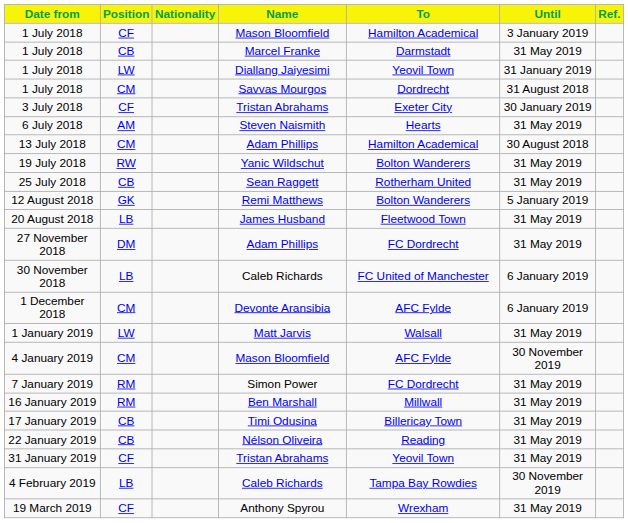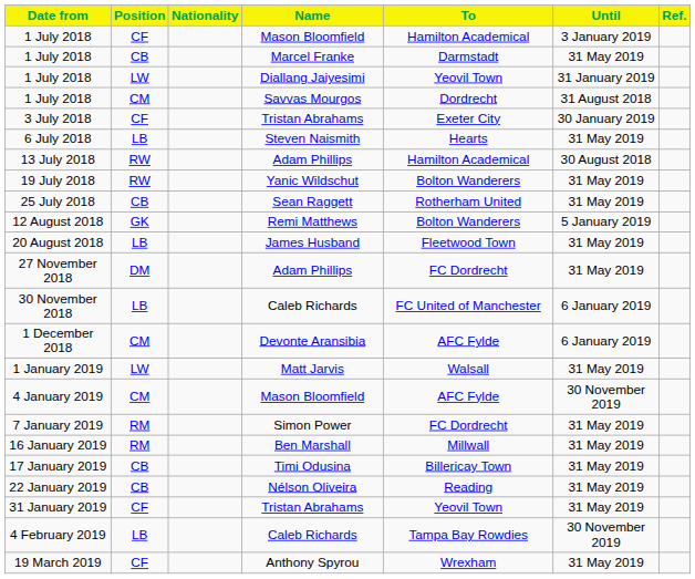6 July 2018 | Position: AM -> LB
13 July 2018 | Position: CM -> RW
